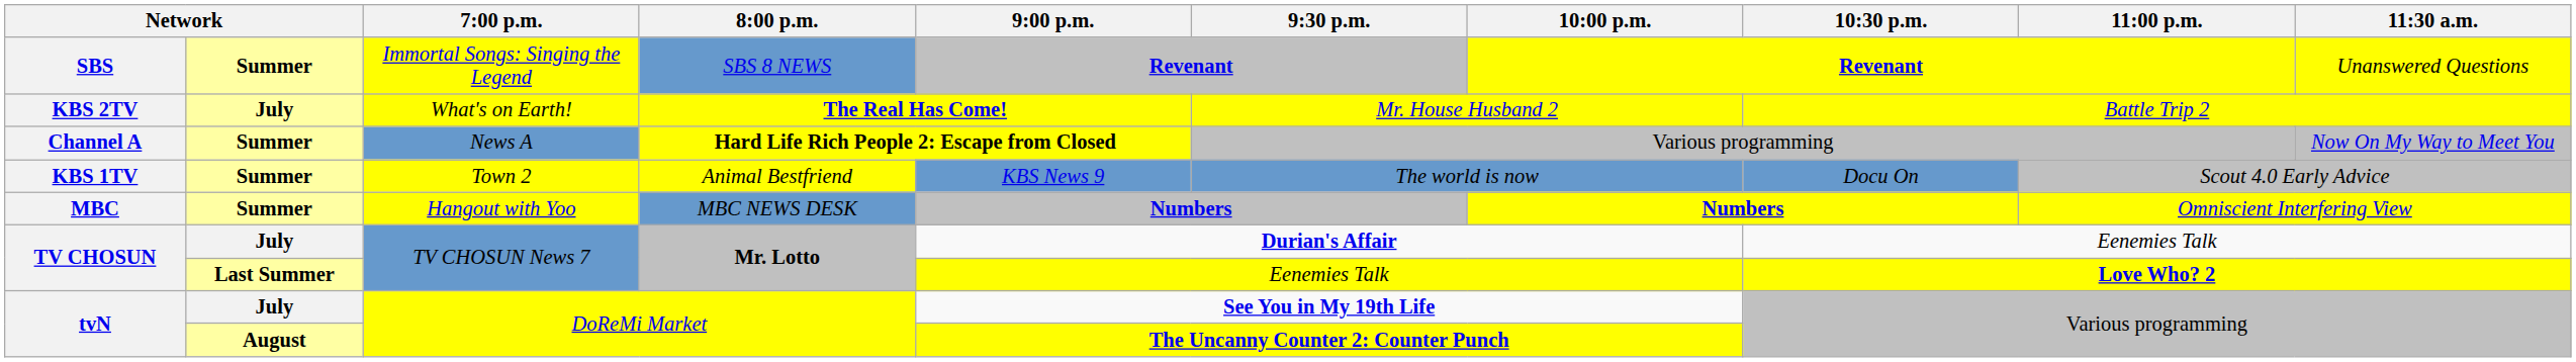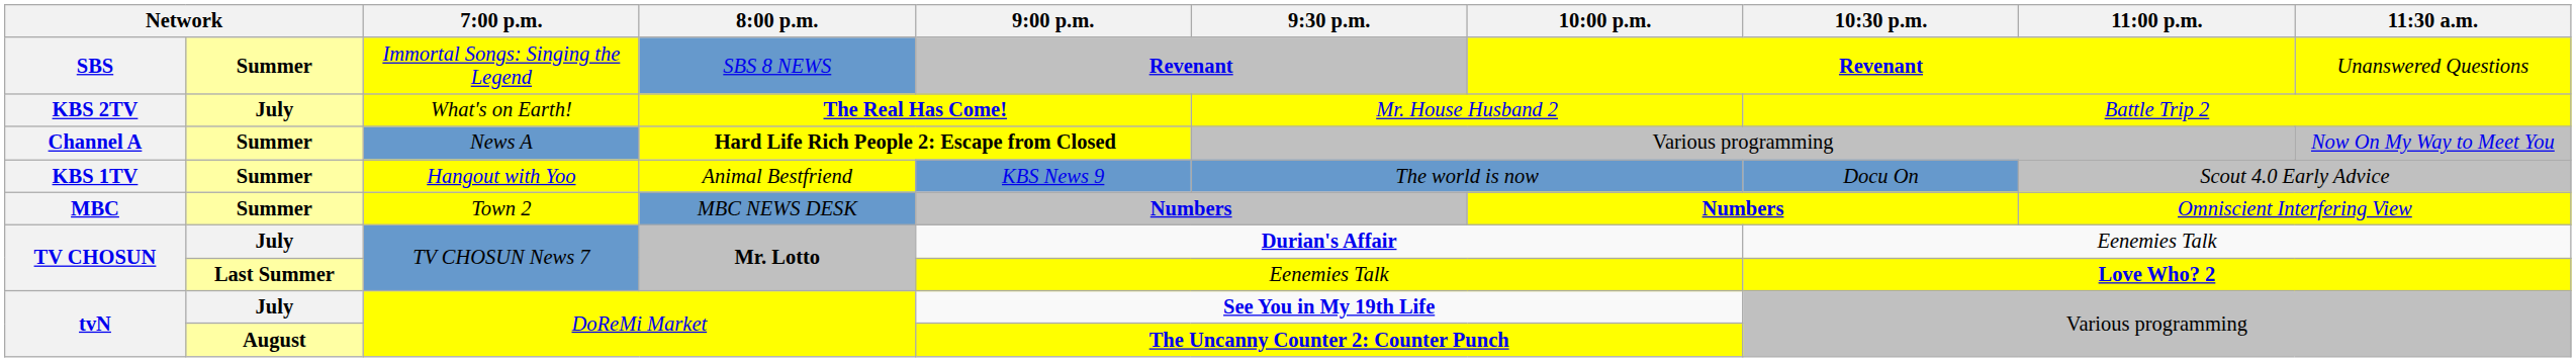KBS 1TV | 7:00 p.m.: Town 2 -> Hangout with Yoo
MBC | 7:00 p.m.: Hangout with Yoo -> Town 2
